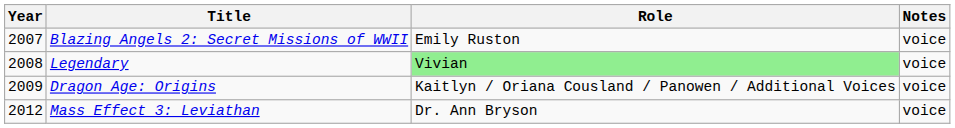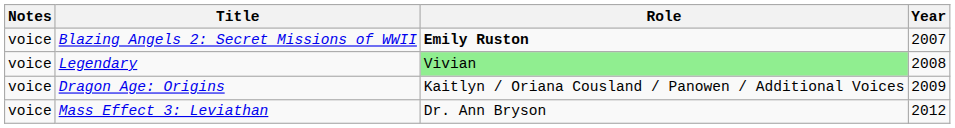columns swapped: Year <-> Notes
Blazing Angels 2: Secret Missions of WWII | Role: normal -> bold
